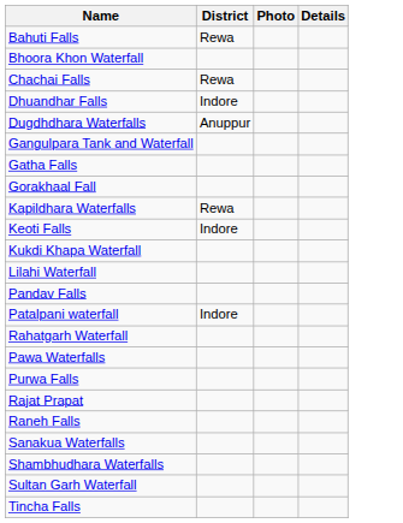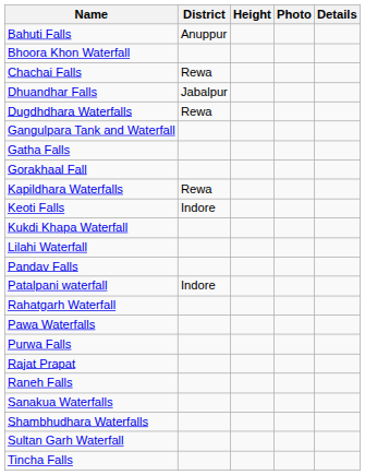+ column: Height
Bahuti Falls | District: Rewa -> Anuppur
Dhuandhar Falls | District: Indore -> Jabalpur
Dugdhdhara Waterfalls | District: Anuppur -> Rewa
